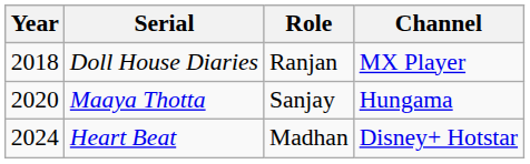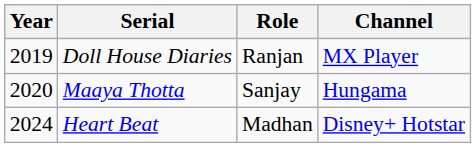Doll House Diaries | Year: 2018 -> 2019
